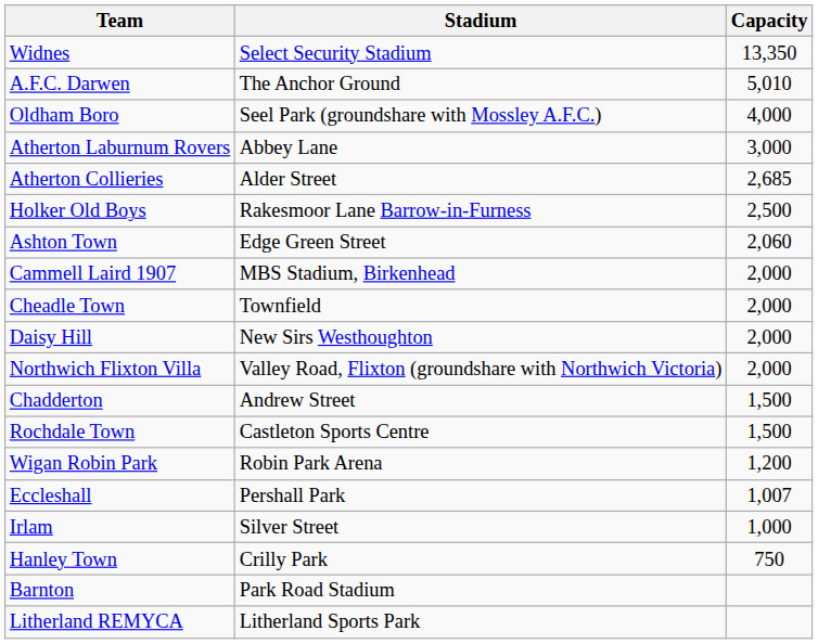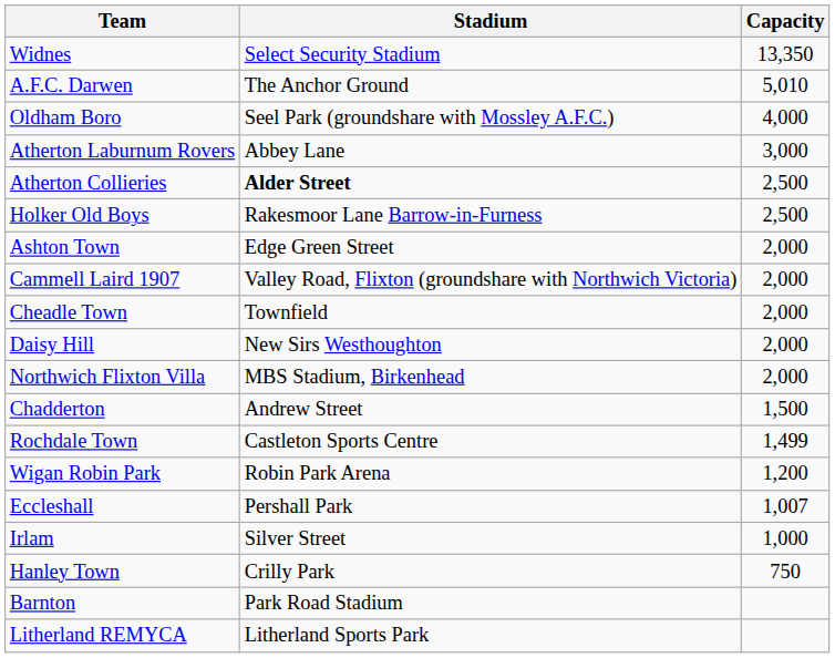Atherton Collieries | Stadium: normal -> bold
Atherton Collieries | Capacity: 2,685 -> 2,500
Ashton Town | Capacity: 2,060 -> 2,000
Cammell Laird 1907 | Stadium: MBS Stadium, Birkenhead -> Valley Road, Flixton (groundshare with Northwich Victoria)
Northwich Flixton Villa | Stadium: Valley Road, Flixton (groundshare with Northwich Victoria) -> MBS Stadium, Birkenhead
Rochdale Town | Capacity: 1,500 -> 1,499
